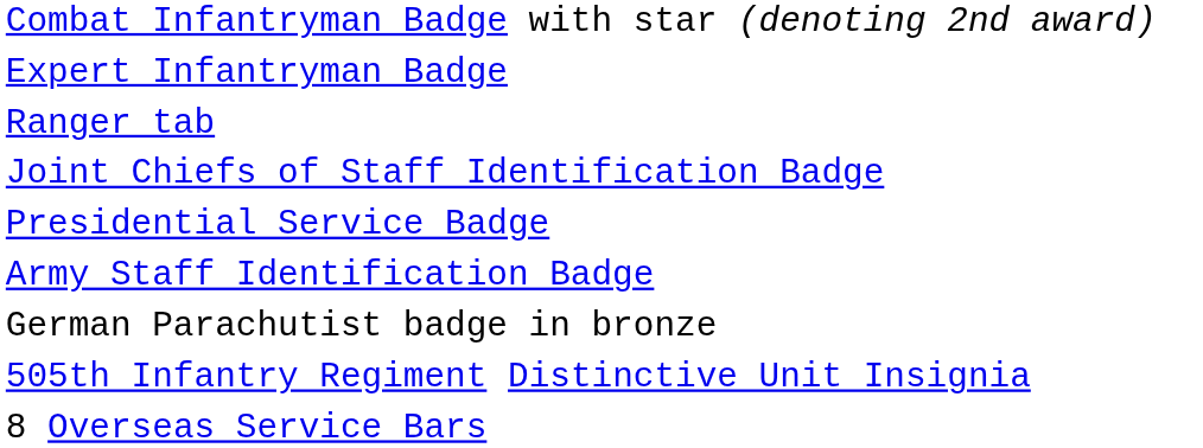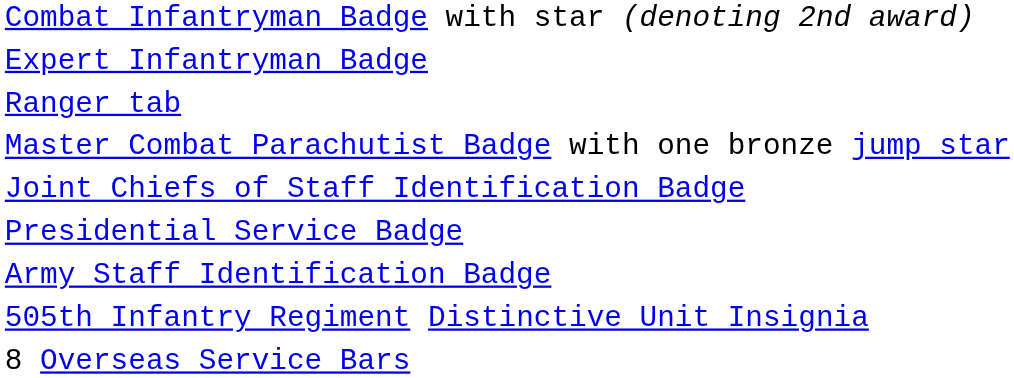+ row: Master Combat Parachutist Badge with one bronze jump star
- row: German Parachutist badge in bronze
